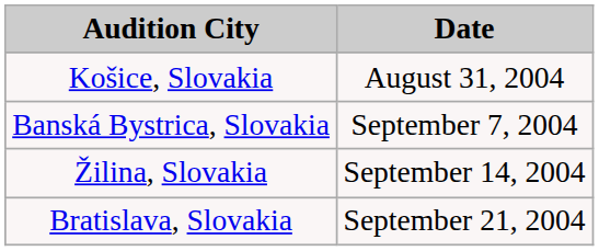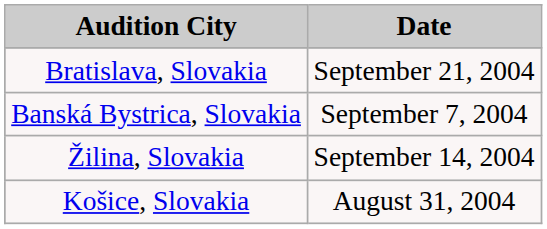rows swapped: Košice, Slovakia <-> Bratislava, Slovakia
